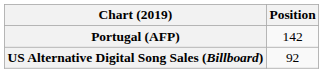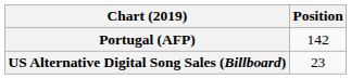US Alternative Digital Song Sales (Billboard) | Position: 92 -> 23
